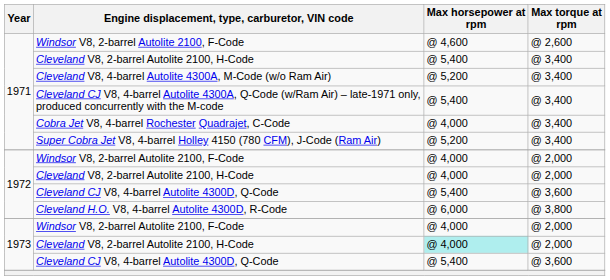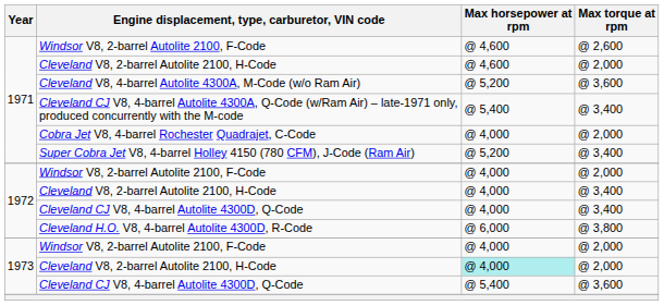1971 / Cleveland V8, 2-barrel Autolite 2100, H-Code | Max horsepower at rpm: @ 5,400 -> @ 4,600
1971 / Cleveland V8, 2-barrel Autolite 2100, H-Code | Max torque at rpm: @ 3,400 -> @ 2,000
Cleveland V8, 4-barrel Autolite 4300A, M-Code (w/o Ram Air) | Max torque at rpm: @ 3,400 -> @ 3,600
Cobra Jet V8, 4-barrel Rochester Quadrajet, C-Code | Max torque at rpm: @ 3,400 -> @ 2,000
1972 / Cleveland V8, 2-barrel Autolite 2100, H-Code | Max torque at rpm: @ 2,000 -> @ 3,400
1972 / Cleveland CJ V8, 4-barrel Autolite 4300D, Q-Code | Max horsepower at rpm: @ 5,400 -> @ 4,000
1972 / Cleveland CJ V8, 4-barrel Autolite 4300D, Q-Code | Max torque at rpm: @ 3,600 -> @ 3,400
